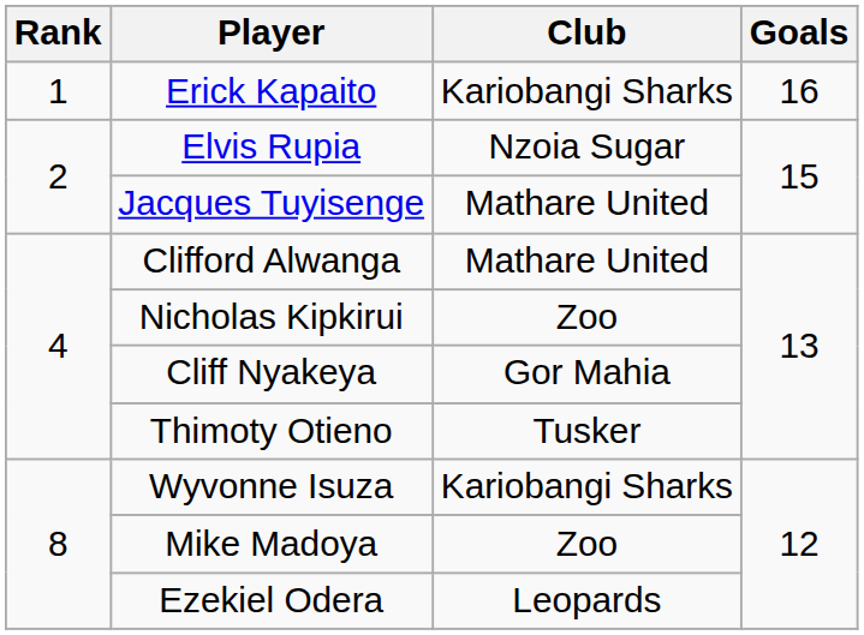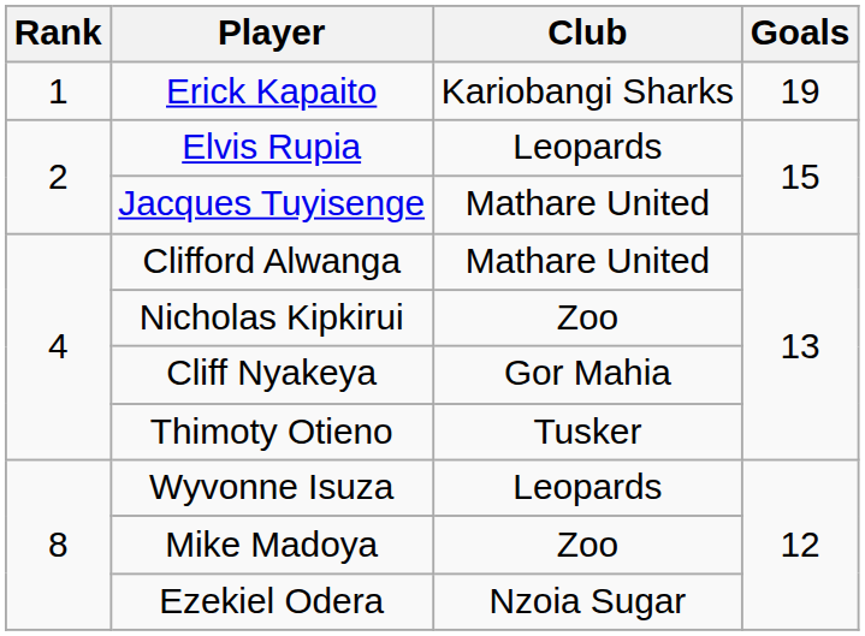Erick Kapaito | Goals: 16 -> 19
Elvis Rupia | Club: Nzoia Sugar -> Leopards
Wyvonne Isuza | Club: Kariobangi Sharks -> Leopards
Ezekiel Odera | Club: Leopards -> Nzoia Sugar
